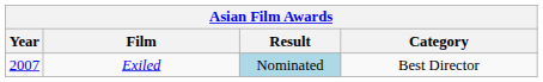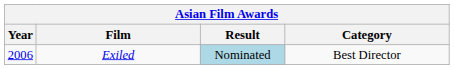Exiled | Year: 2007 -> 2006
